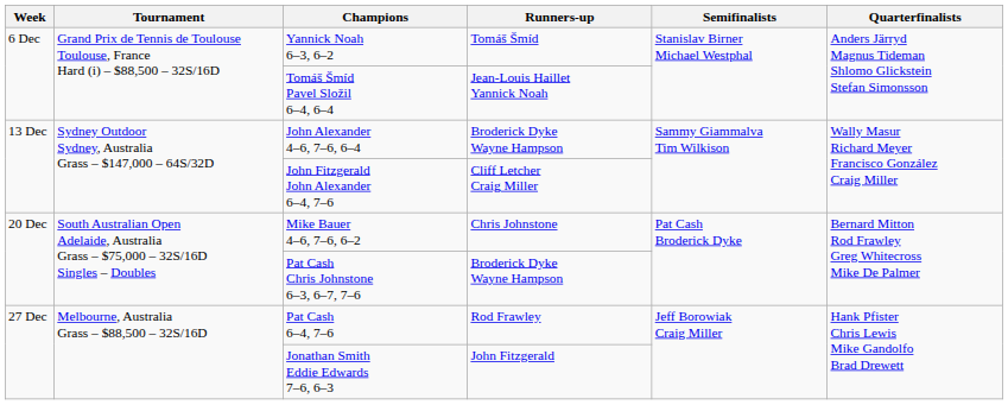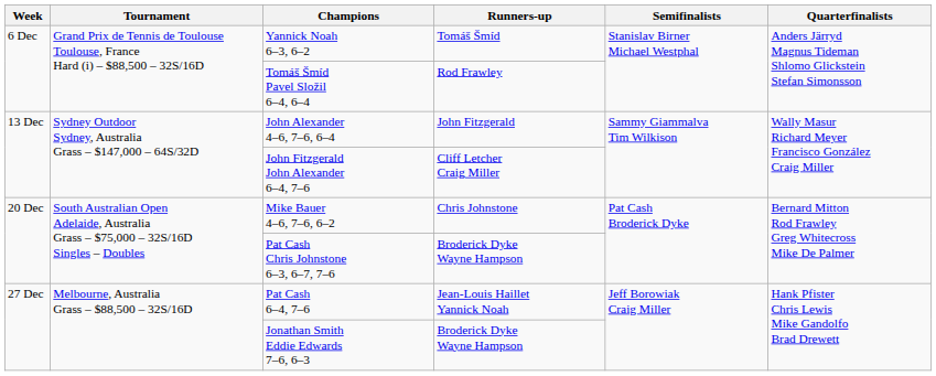Tomáš Šmíd Pavel Složil 6–4, 6–4 | Runners-up: Jean-Louis Haillet Yannick Noah -> Rod Frawley
John Alexander 4–6, 7–6, 6–4 | Runners-up: Broderick Dyke Wayne Hampson -> John Fitzgerald
Pat Cash 6–4, 7–6 | Runners-up: Rod Frawley -> Jean-Louis Haillet Yannick Noah
Jonathan Smith Eddie Edwards 7–6, 6–3 | Runners-up: John Fitzgerald -> Broderick Dyke Wayne Hampson
